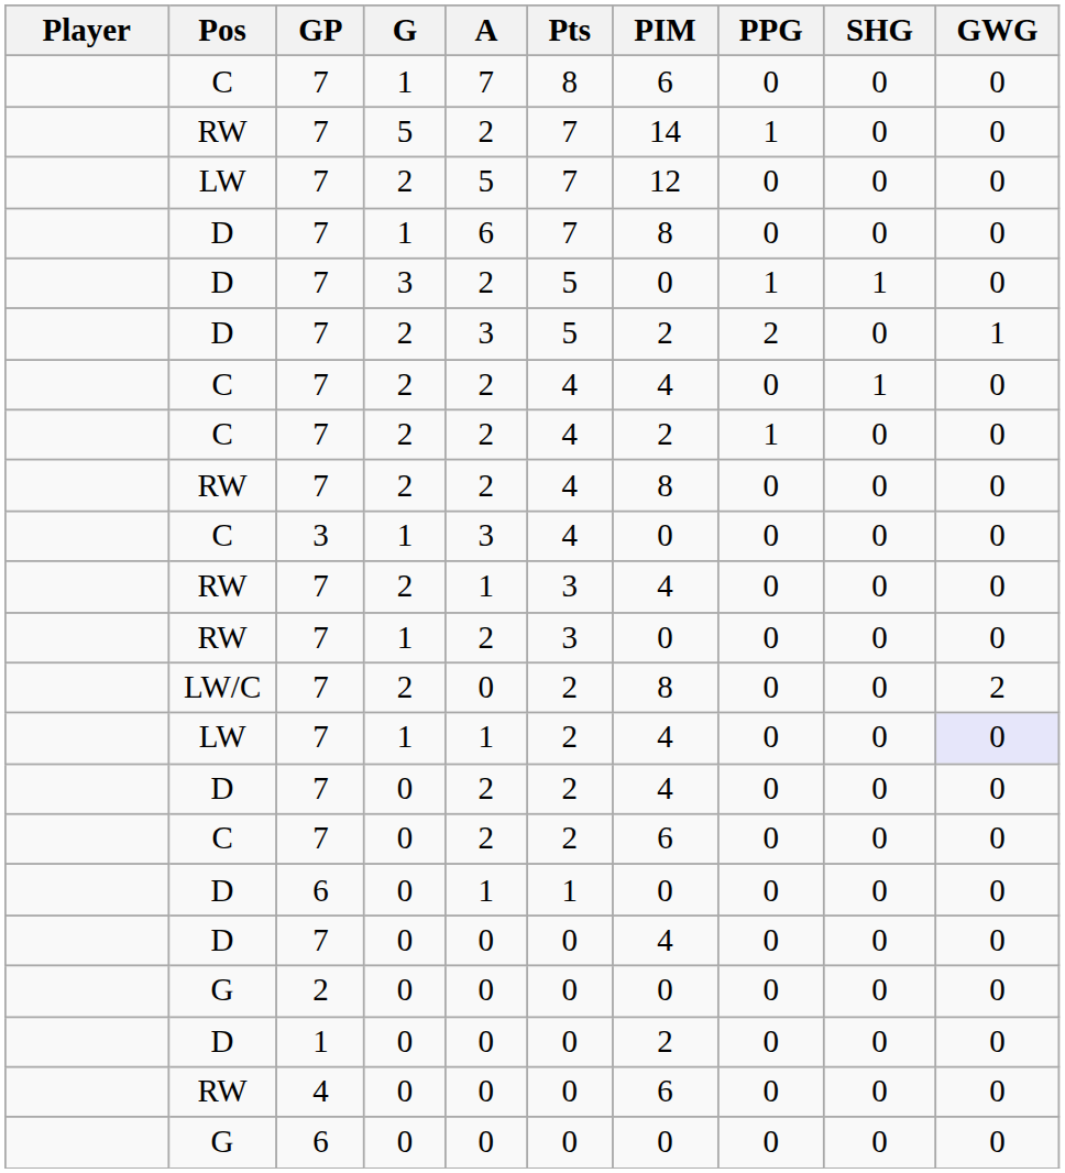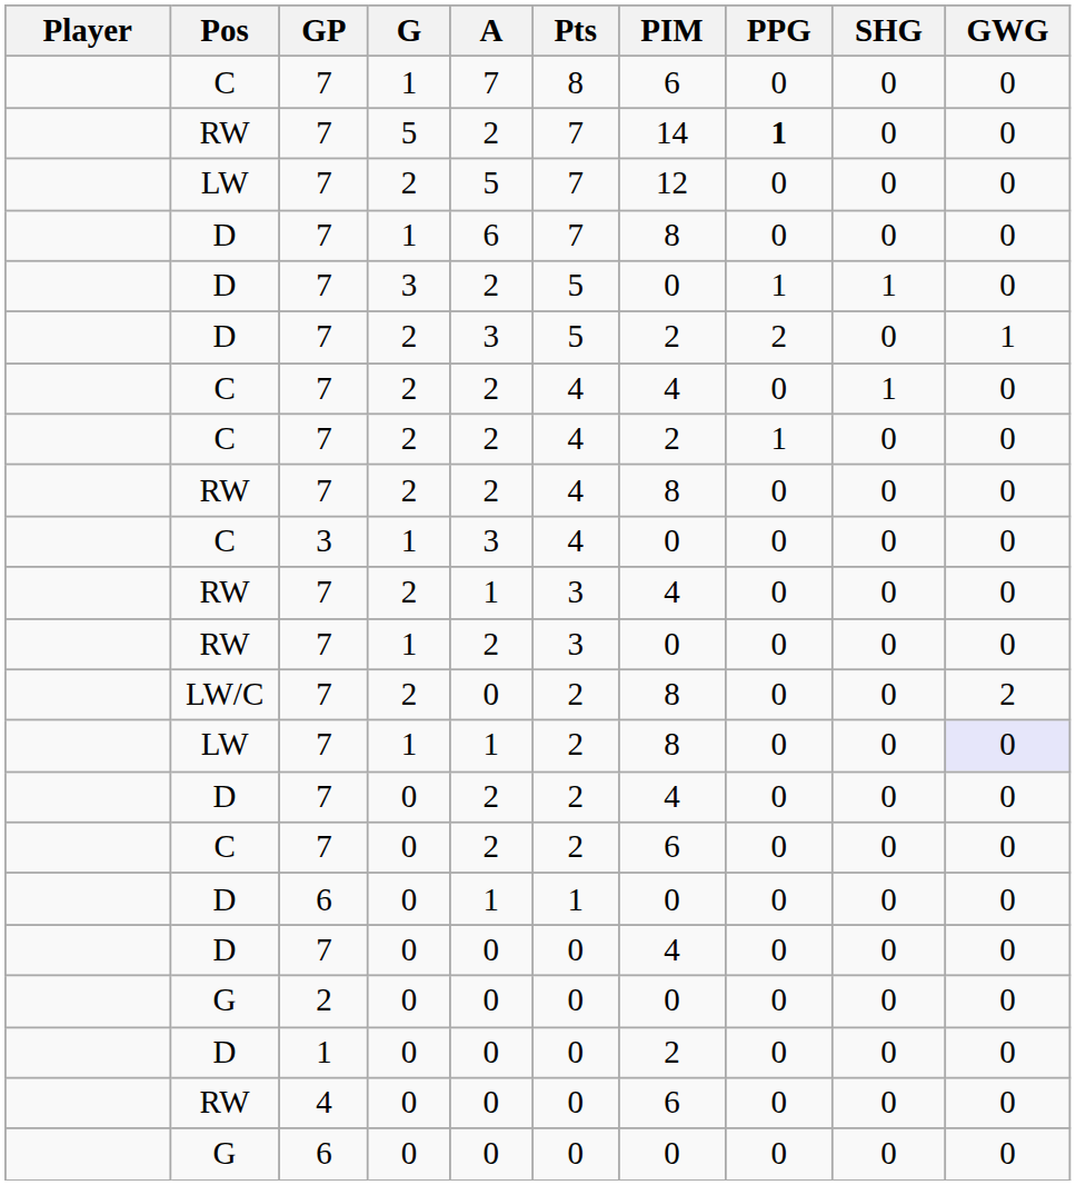RW / 5 | PPG: normal -> bold
LW / 1 | PIM: 4 -> 8
